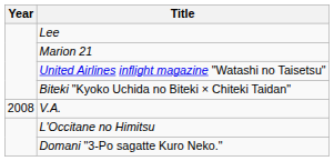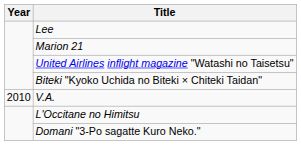V.A. | Year: 2008 -> 2010
